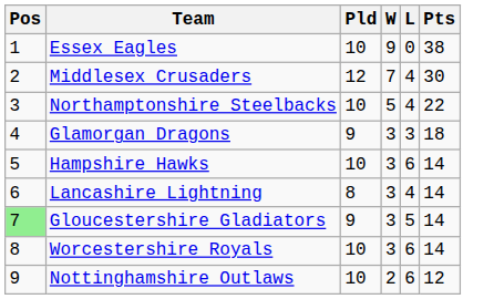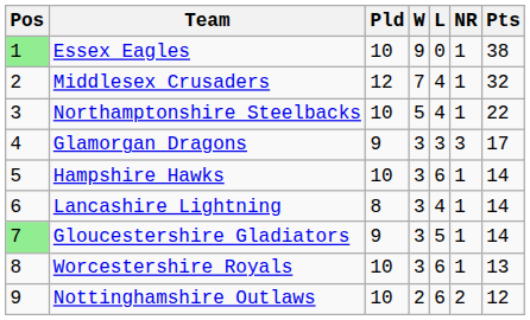+ column: NR | 1 | 1 | 1 | 3 | 1 | 1 | 1 | 1 | 2
Essex Eagles | Pos: no background -> lightgreen background
Middlesex Crusaders | Pts: 30 -> 32
Glamorgan Dragons | Pts: 18 -> 17
Worcestershire Royals | Pts: 14 -> 13
